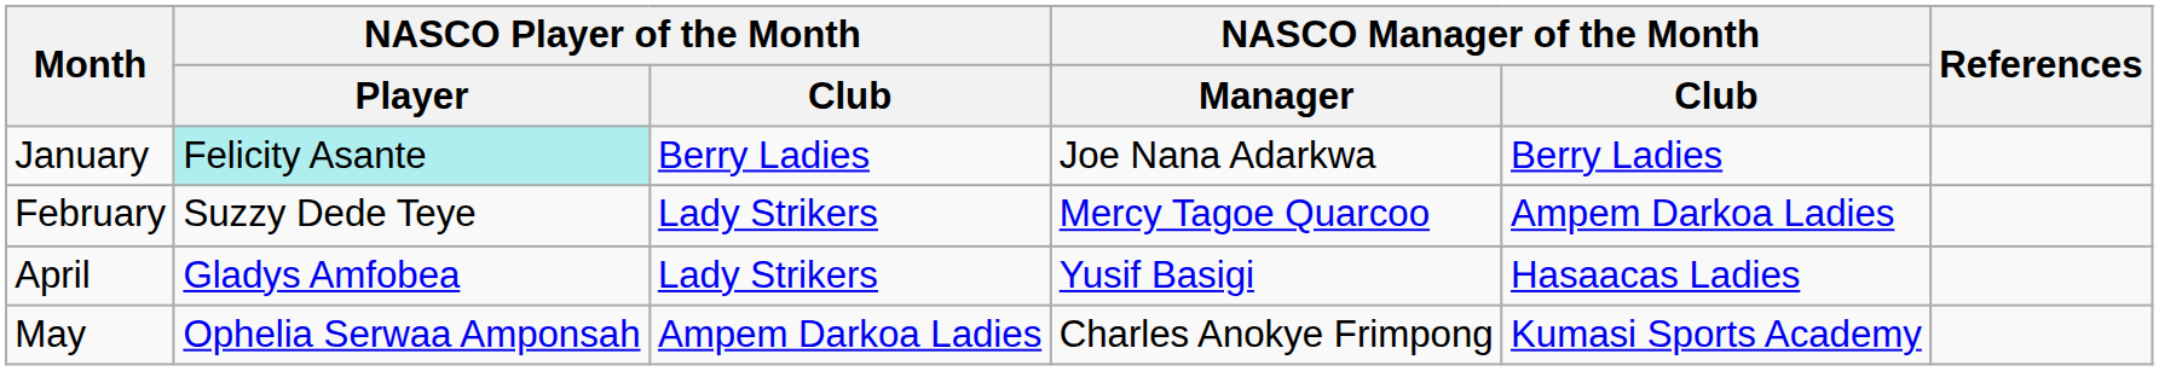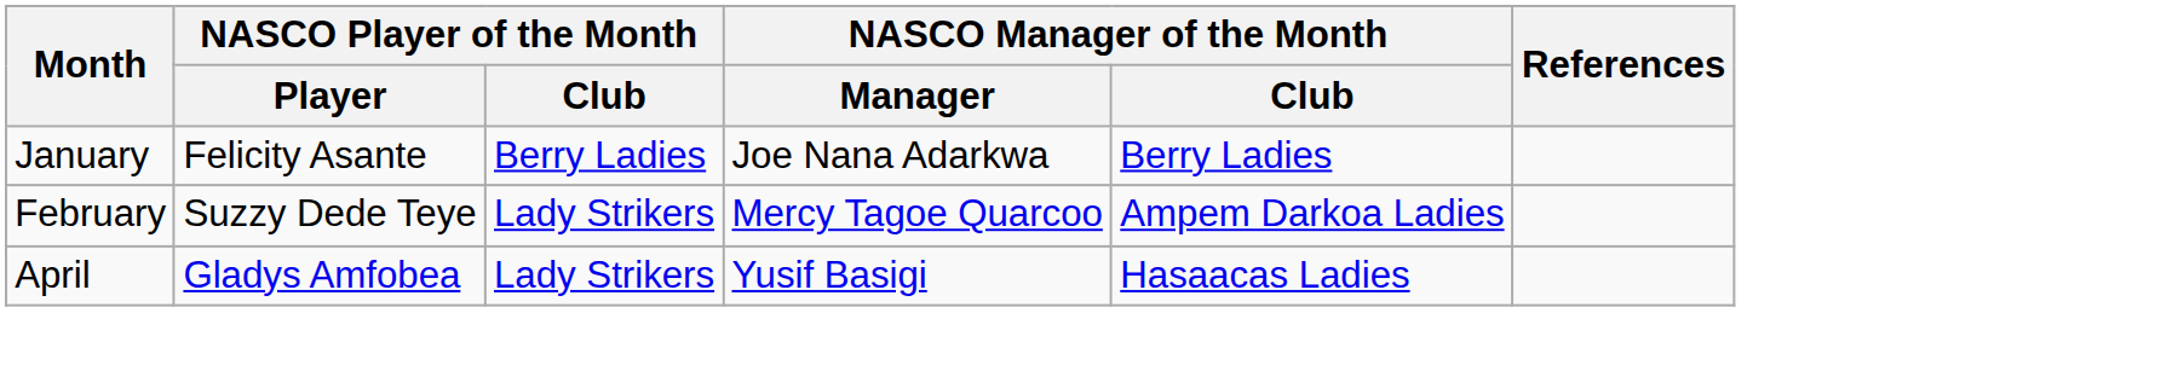January | NASCO Player of the Month / Player: paleturquoise background -> no background
- row: May | Ophelia Serwaa Amponsah | Ampem Darkoa Ladies | Charles Anokye Frimpong | Kumasi Sports Academy
